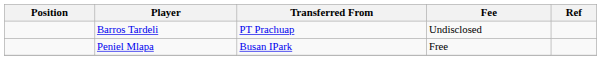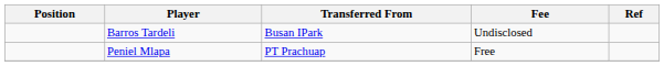Barros Tardeli | Transferred From: PT Prachuap -> Busan IPark
Peniel Mlapa | Transferred From: Busan IPark -> PT Prachuap
